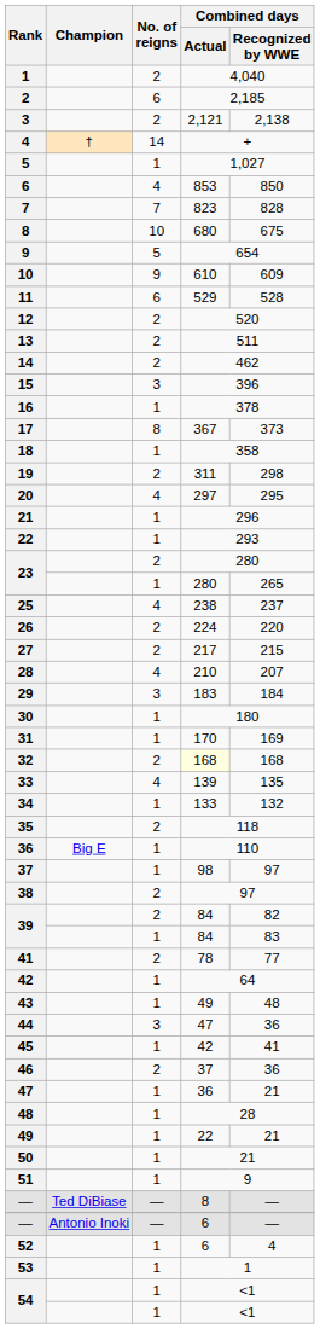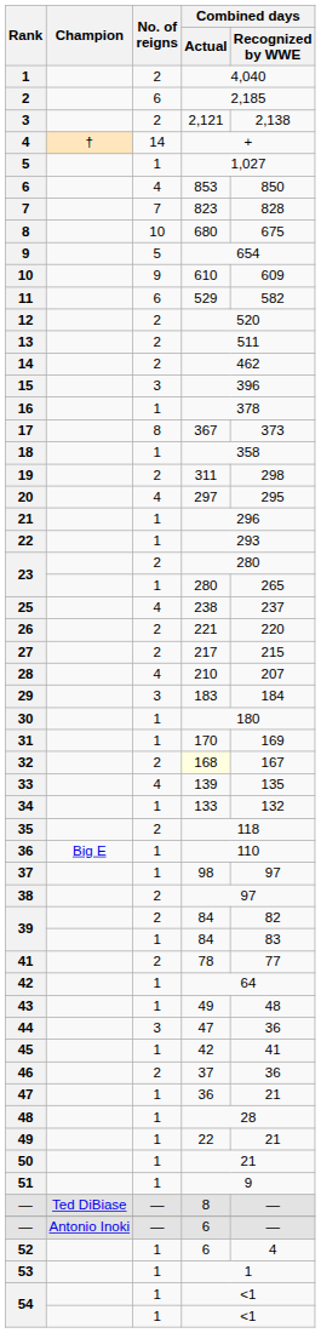11 | Combined days / Recognized by WWE: 528 -> 582
26 | Combined days / Actual: 224 -> 221
32 | Combined days / Recognized by WWE: 168 -> 167
